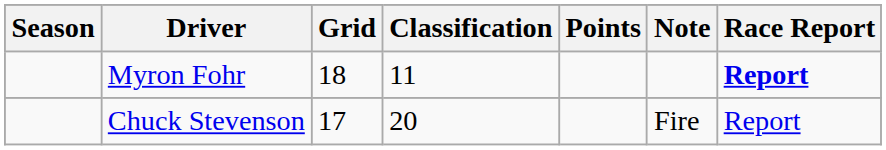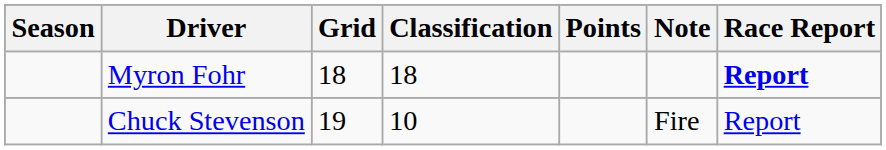Myron Fohr | Classification: 11 -> 18
Chuck Stevenson | Grid: 17 -> 19
Chuck Stevenson | Classification: 20 -> 10
